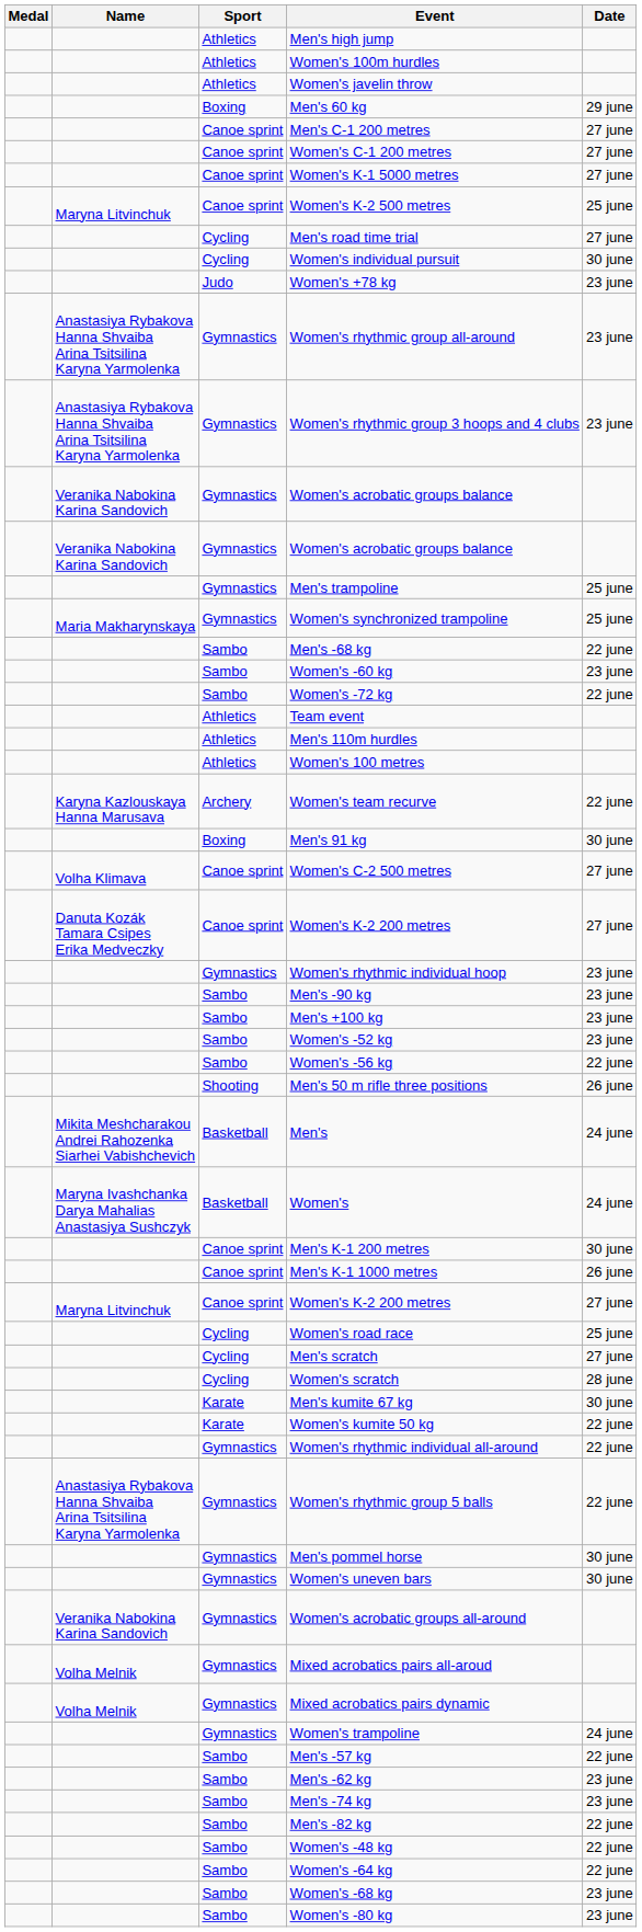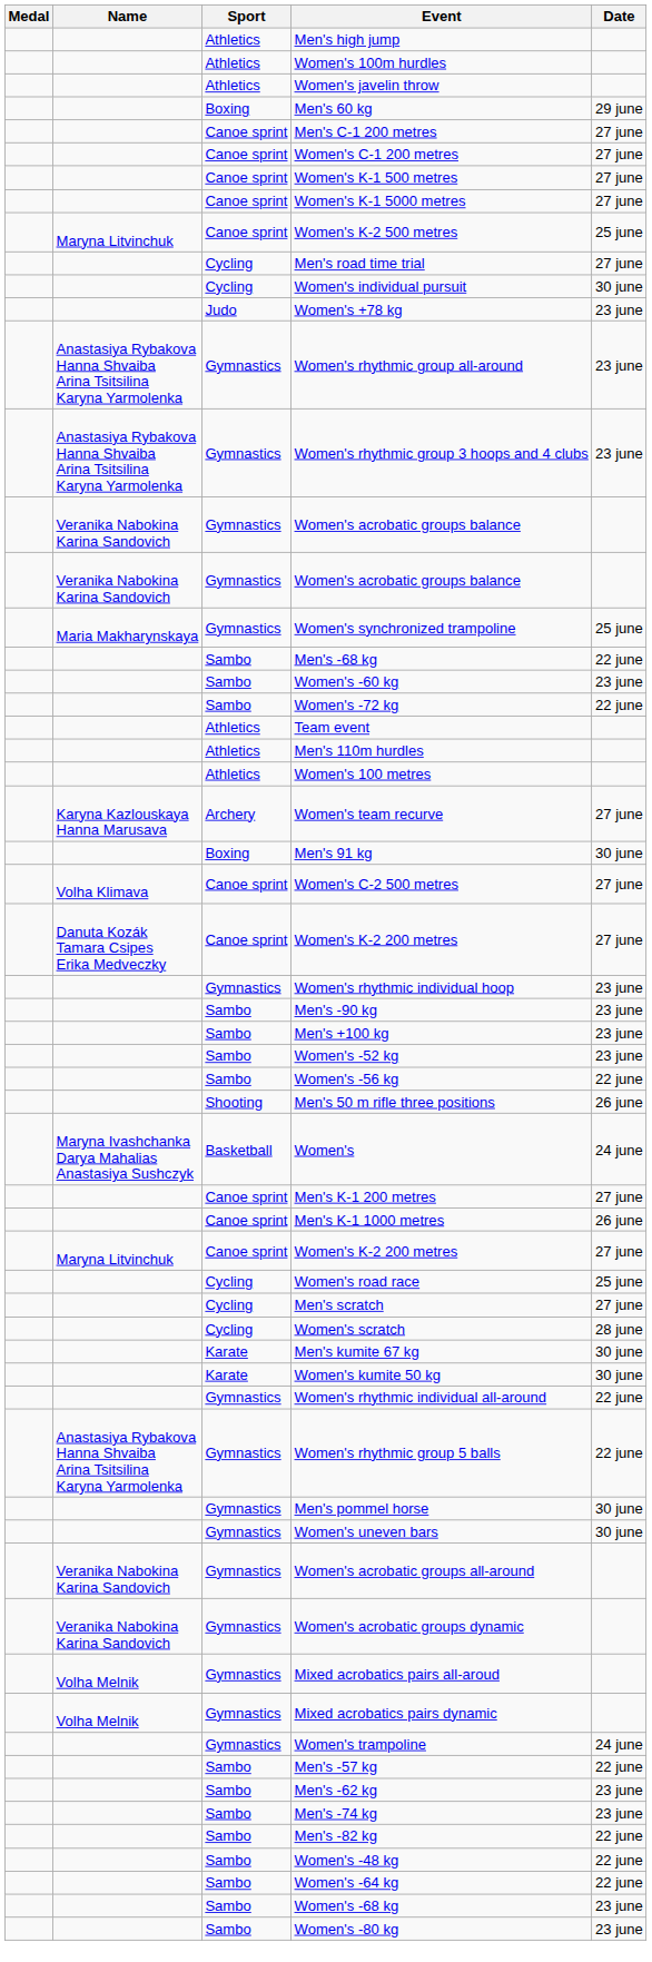+ row: Canoe sprint | Women's K-1 500 metres | 27 june
- row: Gymnastics | Men's trampoline | 25 june
Women's team recurve | Date: 22 june -> 27 june
- row: Mikita Meshcharakou Andrei Rahozenka Siarhei Vabishchevich | Basketball | Men's | 24 june
Men's K-1 200 metres | Date: 30 june -> 27 june
Women's kumite 50 kg | Date: 22 june -> 30 june
+ row: Veranika Nabokina Karina Sandovich | Gymnastics | Women's acrobatic groups dynamic
